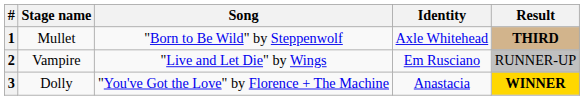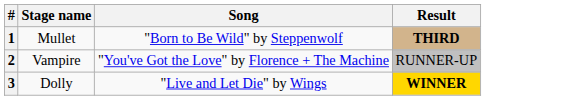- column: Identity | Axle Whitehead | Em Rusciano | Anastacia
2 | Song: "Live and Let Die" by Wings -> "You've Got the Love" by Florence + The Machine
3 | Song: "You've Got the Love" by Florence + The Machine -> "Live and Let Die" by Wings
